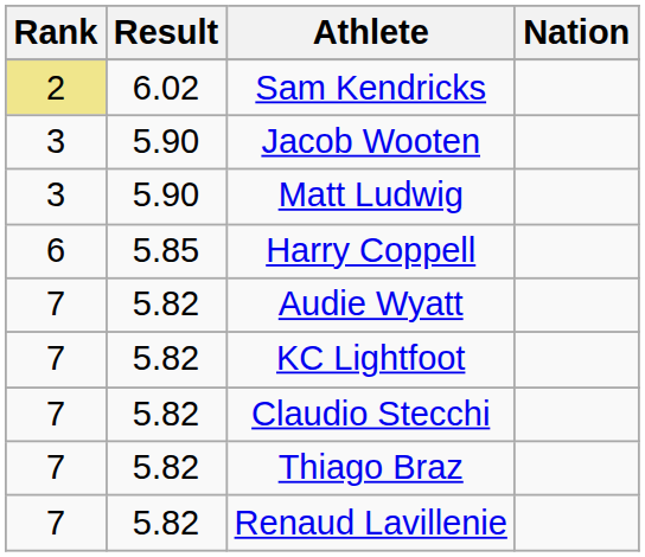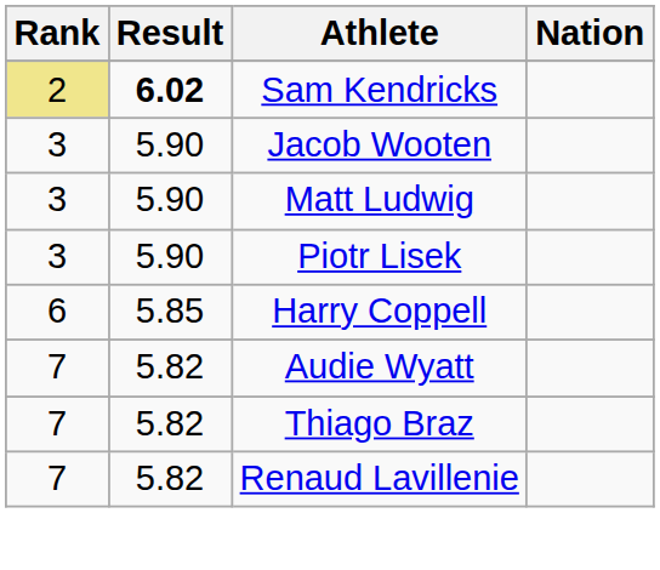Sam Kendricks | Result: normal -> bold
+ row: 3 | 5.90 | Piotr Lisek
- row: 7 | 5.82 | KC Lightfoot
- row: 7 | 5.82 | Claudio Stecchi
